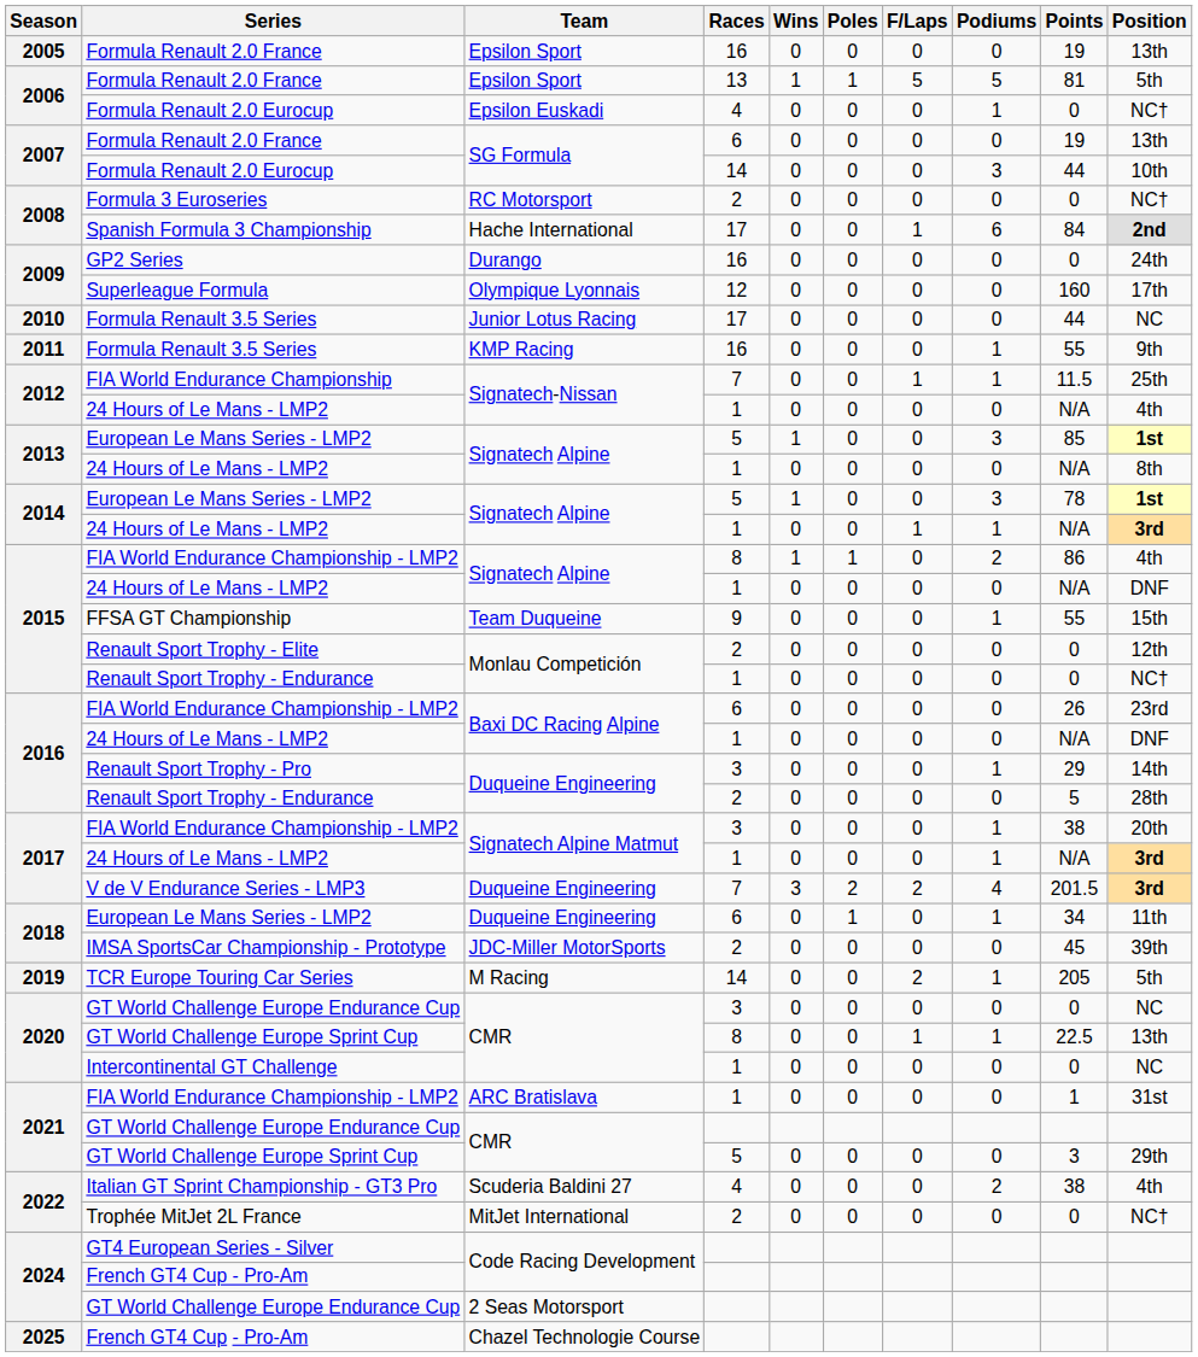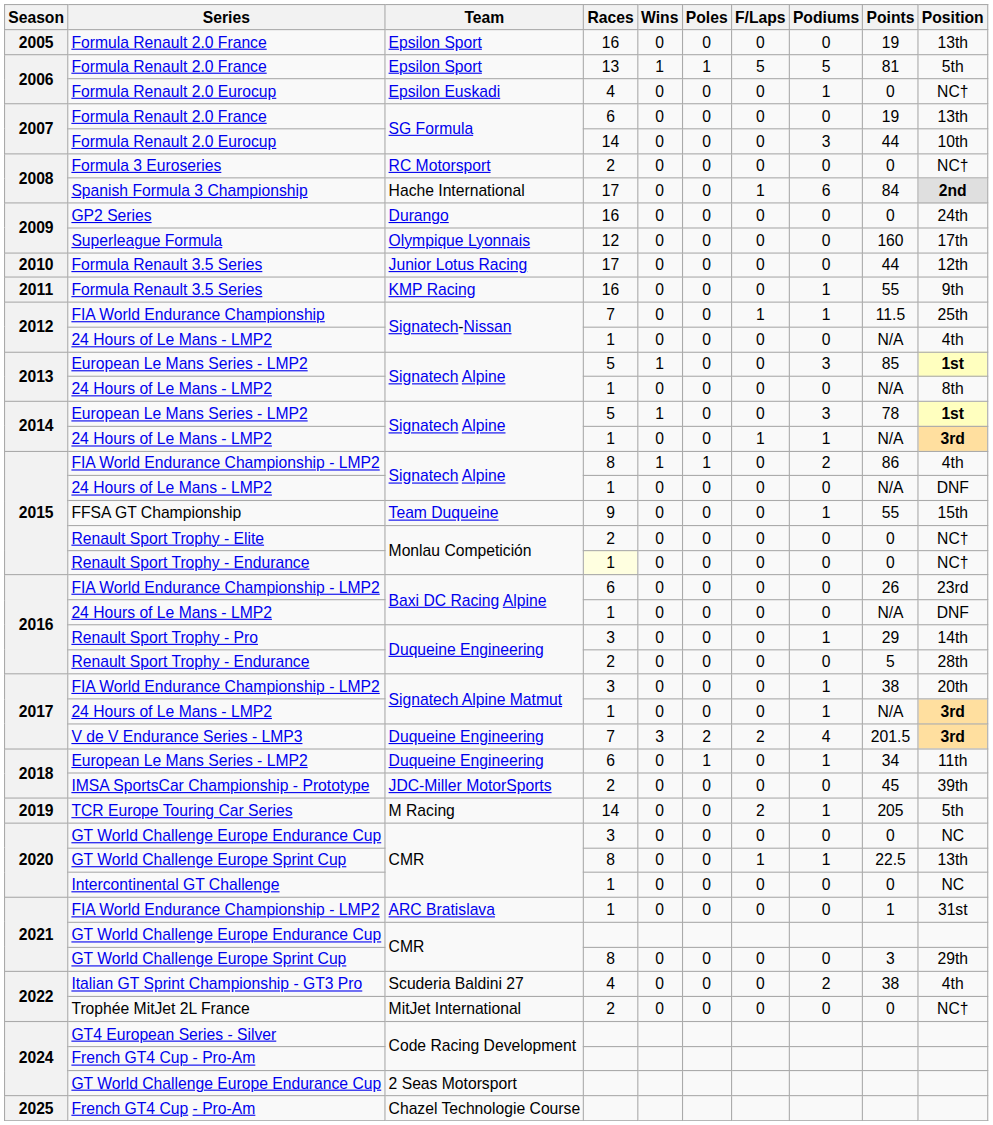2010 / Formula Renault 3.5 Series | Position: NC -> 12th
Renault Sport Trophy - Elite | Position: 12th -> NC†
2015 / Renault Sport Trophy - Endurance | Races: no background -> lightyellow background
2021 / GT World Challenge Europe Sprint Cup | Races: 5 -> 8
